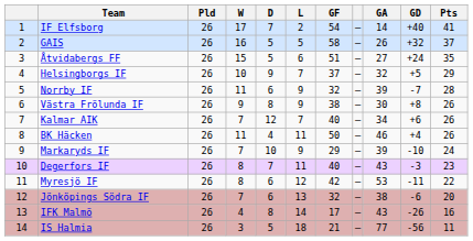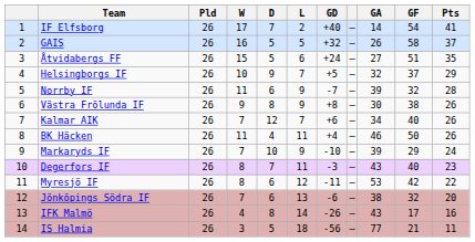columns swapped: GF <-> GD
